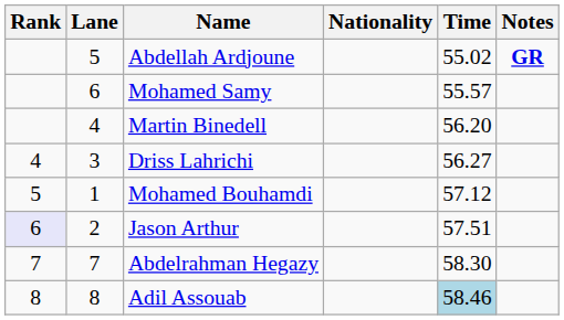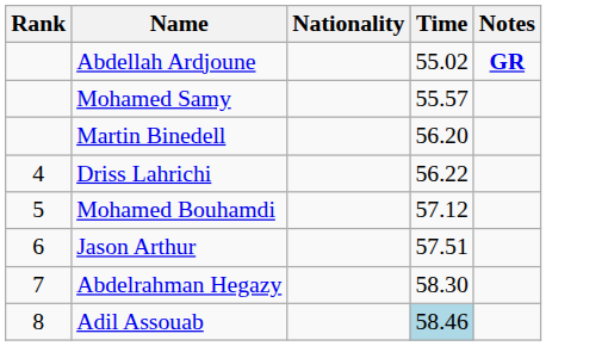- column: Lane | 5 | 6 | 4 | 3 | 1 | 2 | 7 | 8
Driss Lahrichi | Time: 56.27 -> 56.22
Jason Arthur | Rank: lavender background -> no background
